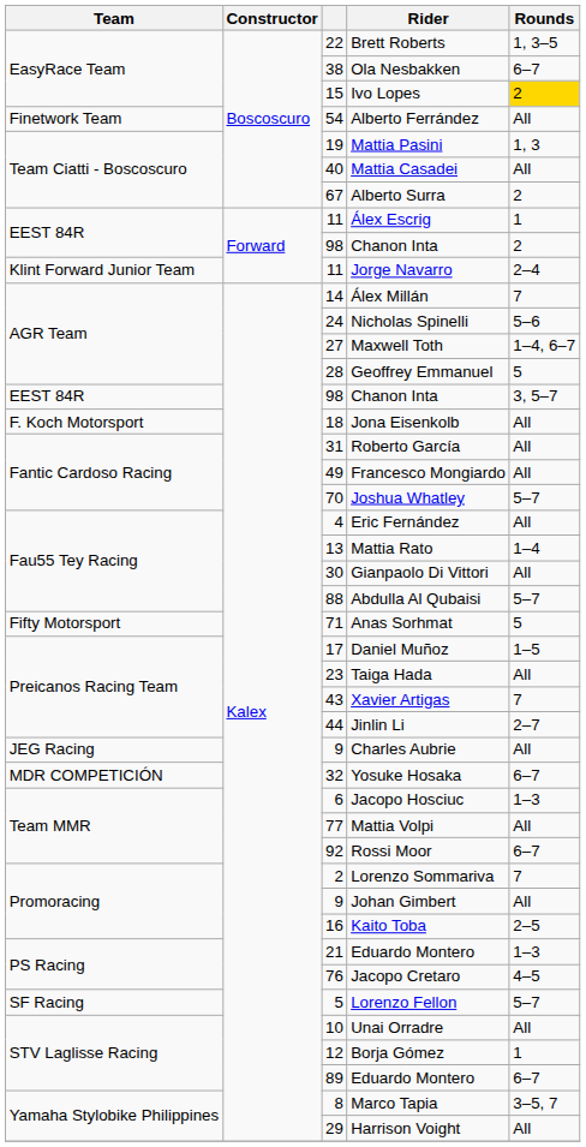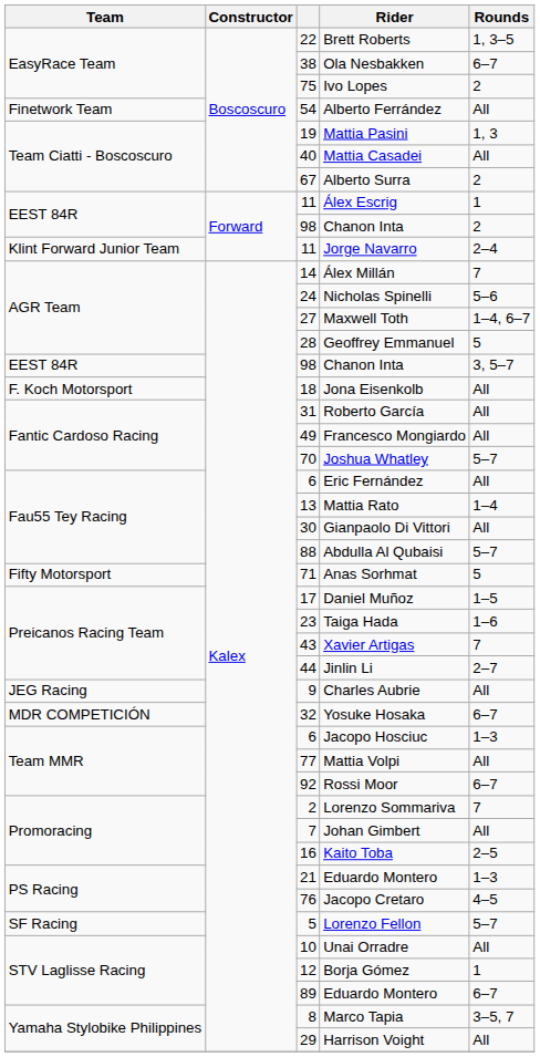Ivo Lopes | column 3: 15 -> 75
Ivo Lopes | Rounds: gold background -> no background
Eric Fernández | column 3: 4 -> 6
Taiga Hada | Rounds: All -> 1–6
Johan Gimbert | column 3: 9 -> 7
